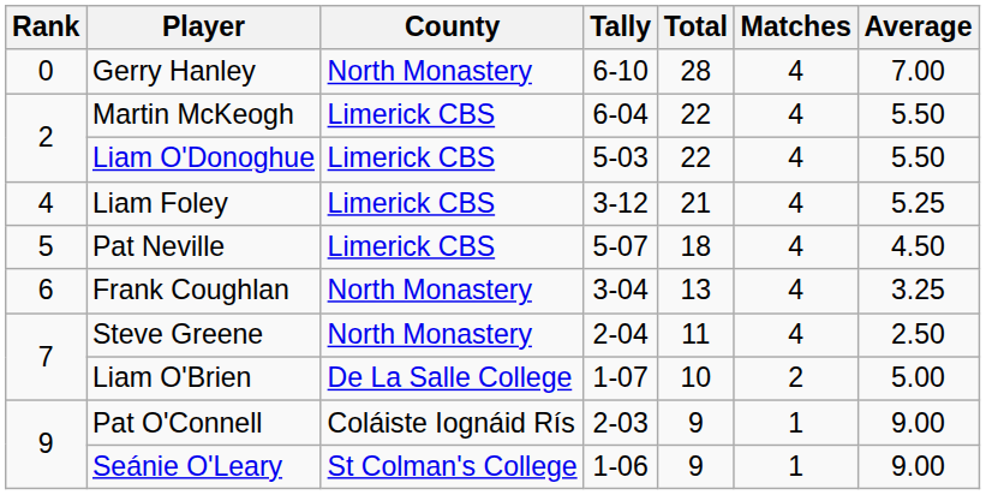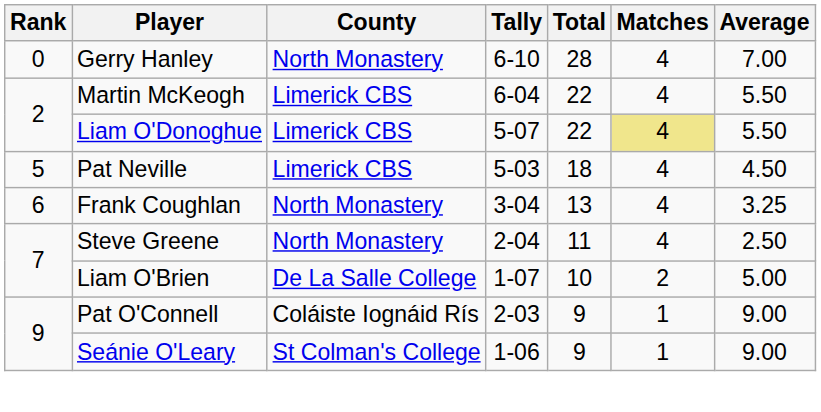Liam O'Donoghue | Tally: 5-03 -> 5-07
Liam O'Donoghue | Matches: no background -> khaki background
- row: 4 | Liam Foley | Limerick CBS | 3-12 | 21 | 4 | 5.25
Pat Neville | Tally: 5-07 -> 5-03
